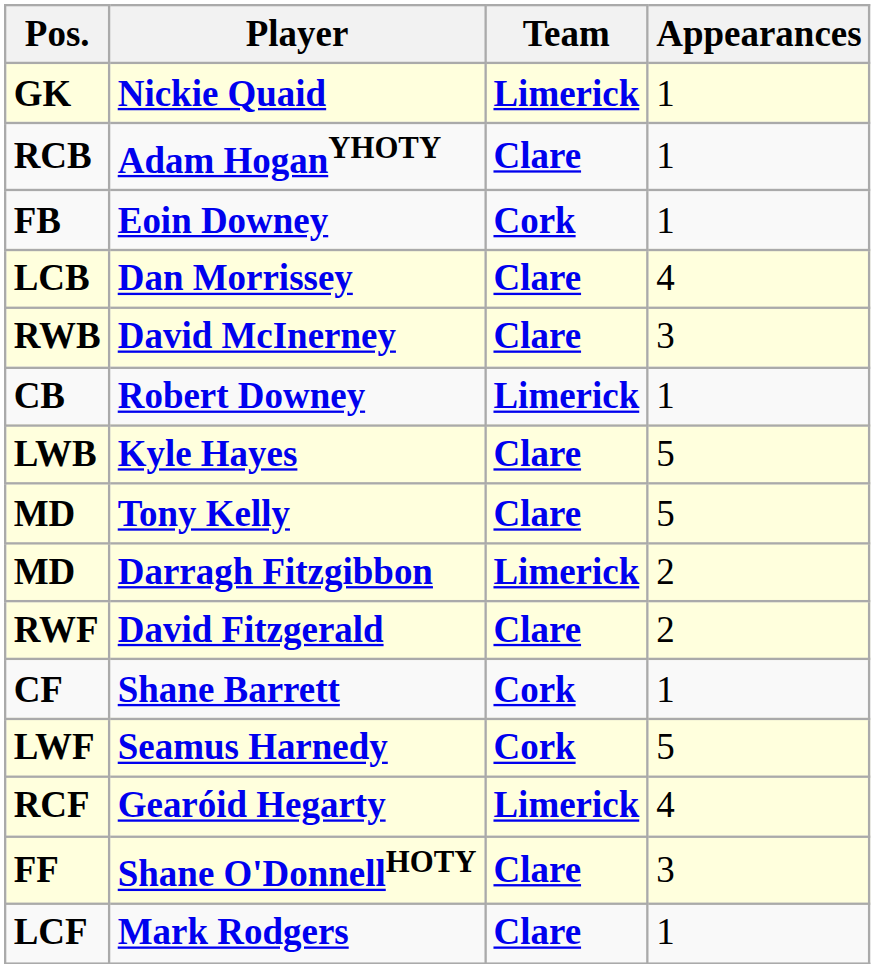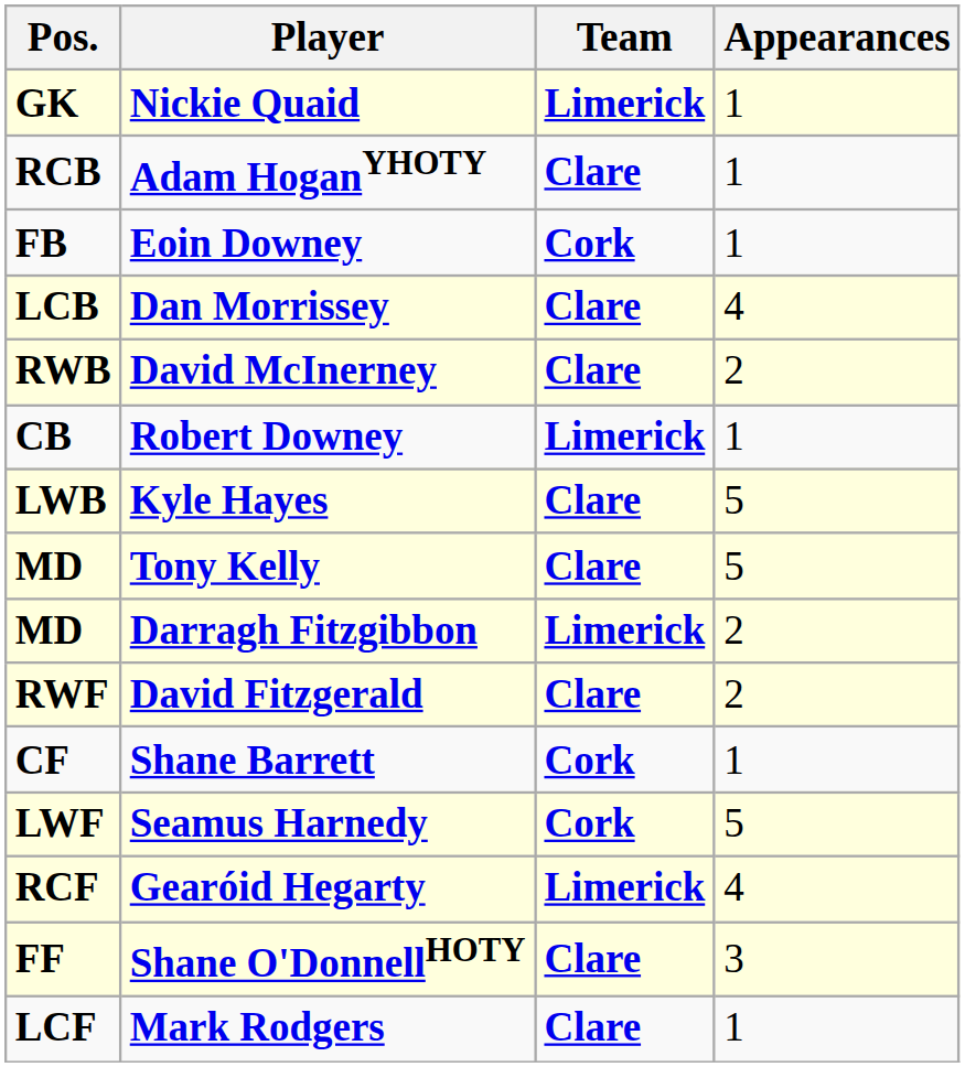David McInerney | Appearances: 3 -> 2
